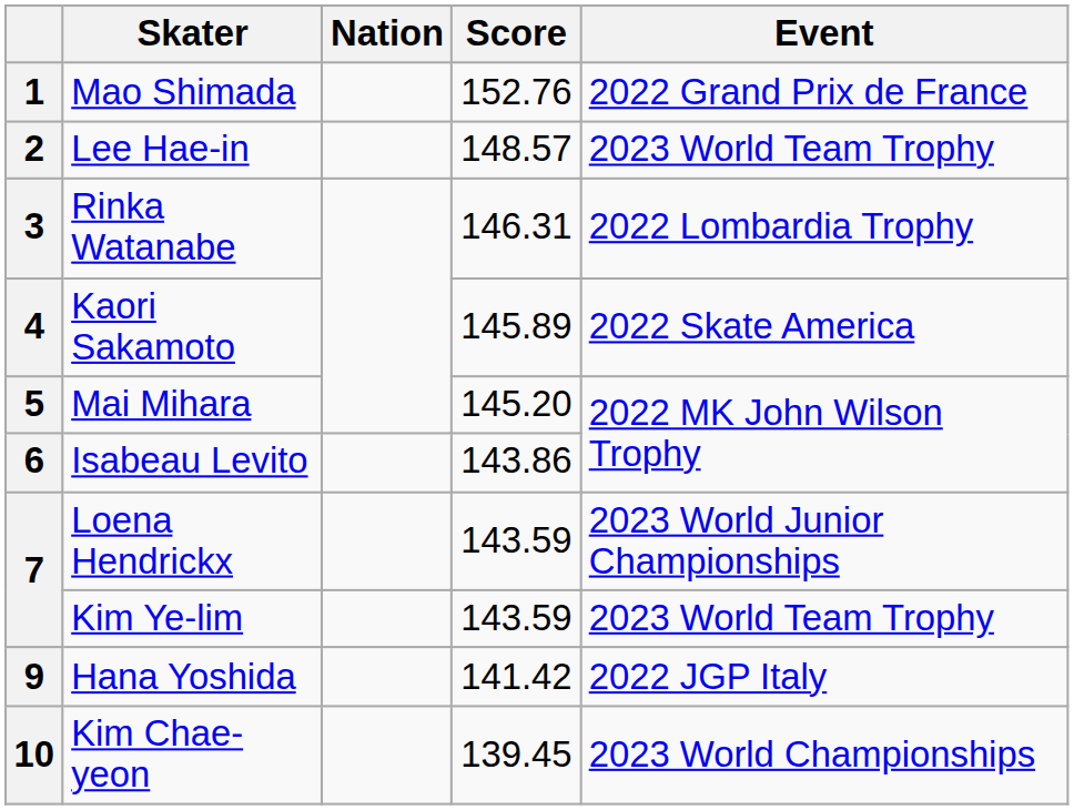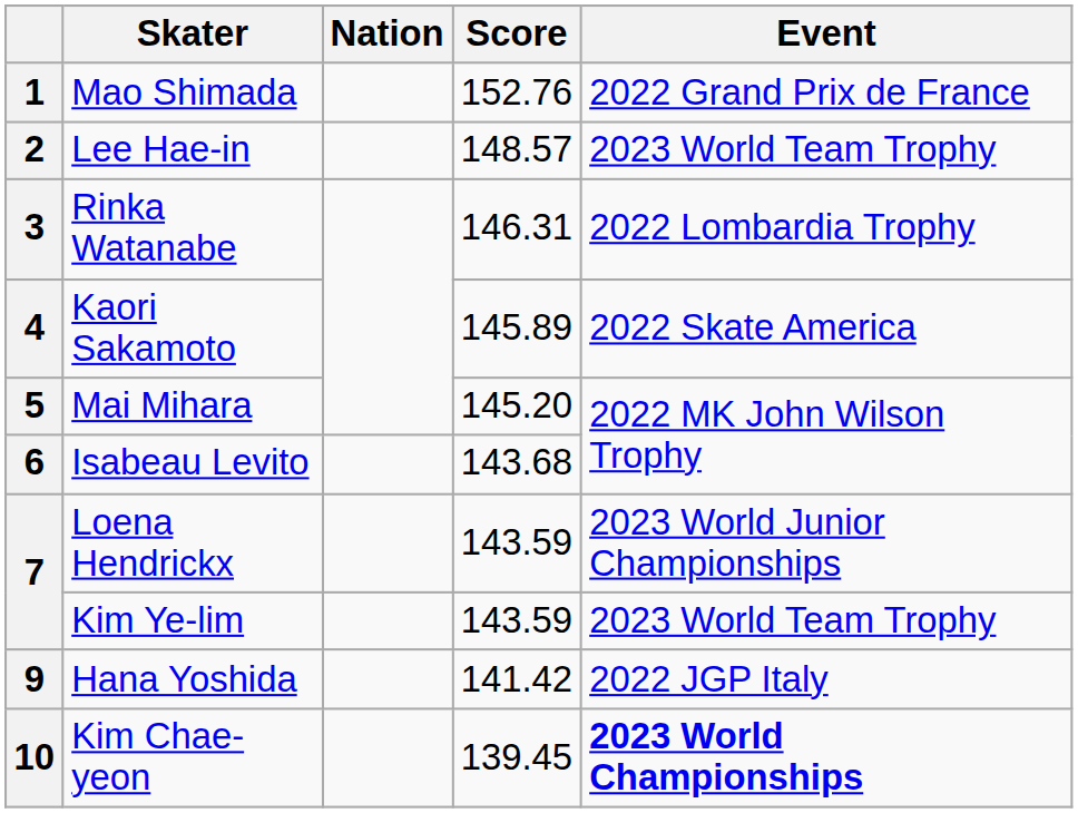6 | Score: 143.86 -> 143.68
10 | Event: normal -> bold
